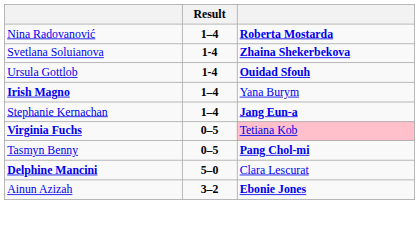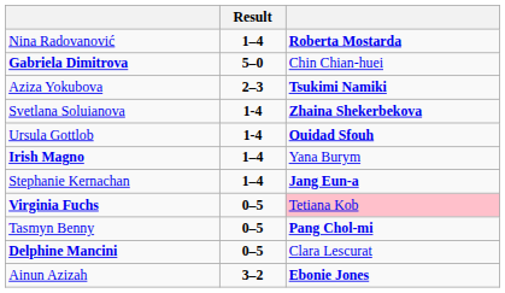+ row: Gabriela Dimitrova | 5–0 | Chin Chian-huei
+ row: Aziza Yokubova | 2–3 | Tsukimi Namiki
Delphine Mancini | Result: 5–0 -> 0–5
